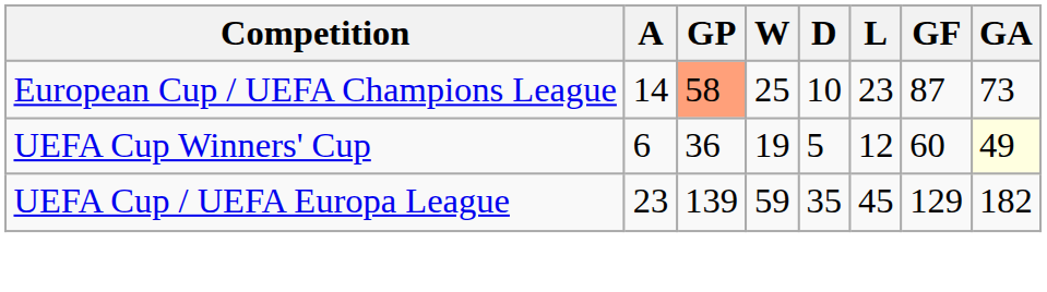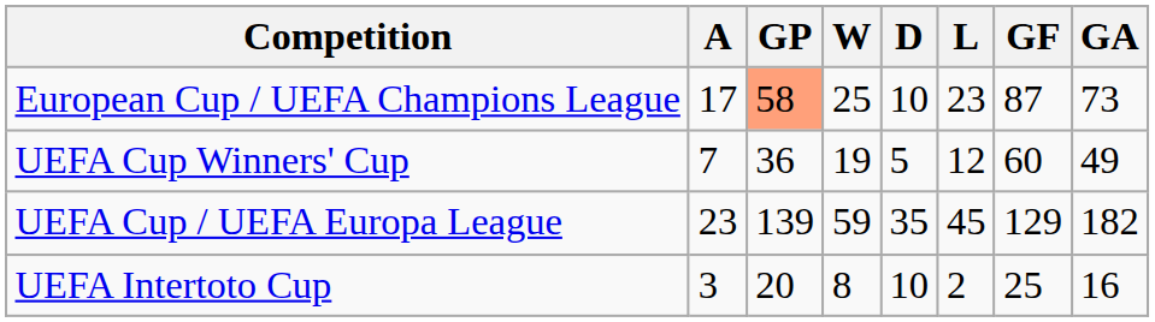European Cup / UEFA Champions League | A: 14 -> 17
UEFA Cup Winners' Cup | A: 6 -> 7
UEFA Cup Winners' Cup | GA: lightyellow background -> no background
+ row: UEFA Intertoto Cup | 3 | 20 | 8 | 10 | 2 | 25 | 16
